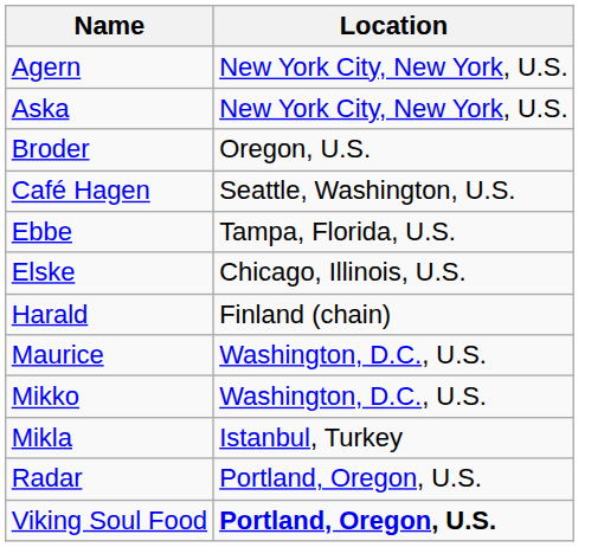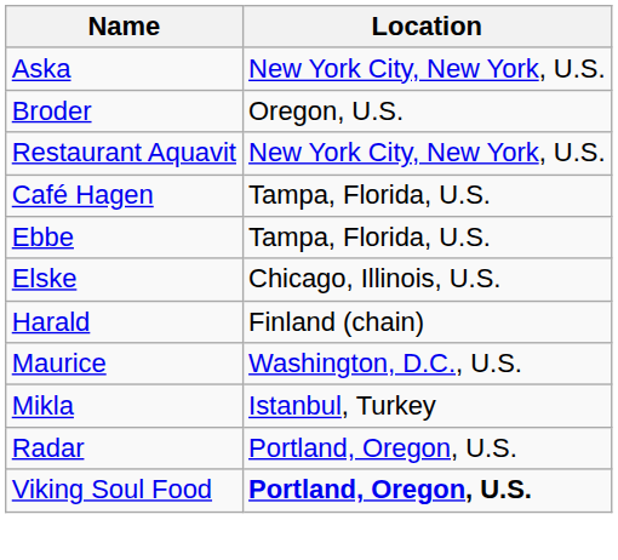- row: Agern | New York City, New York, U.S.
+ row: Restaurant Aquavit | New York City, New York, U.S.
Café Hagen | Location: Seattle, Washington, U.S. -> Tampa, Florida, U.S.
- row: Mikko | Washington, D.C., U.S.
